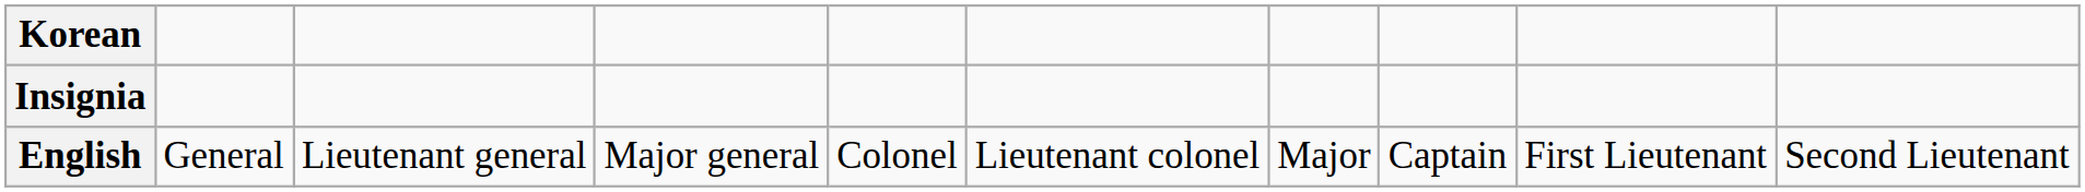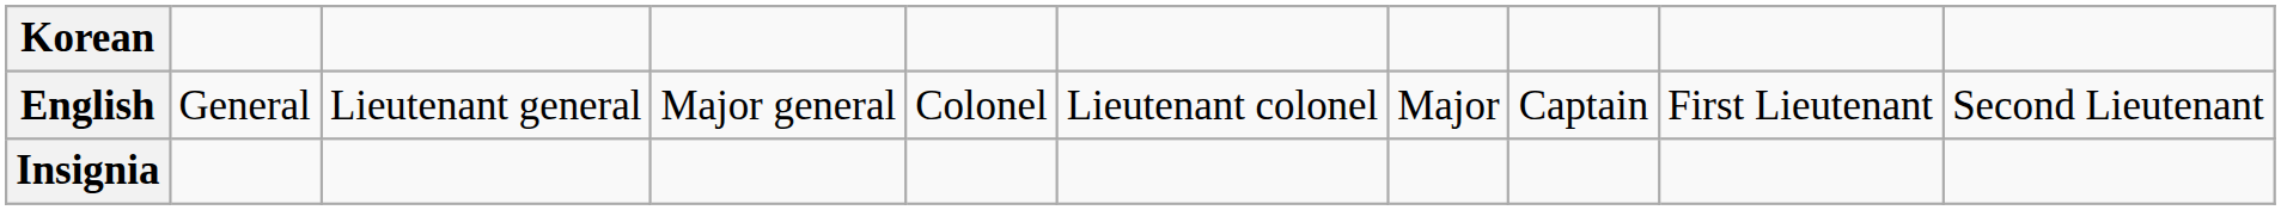rows swapped: English <-> Insignia
